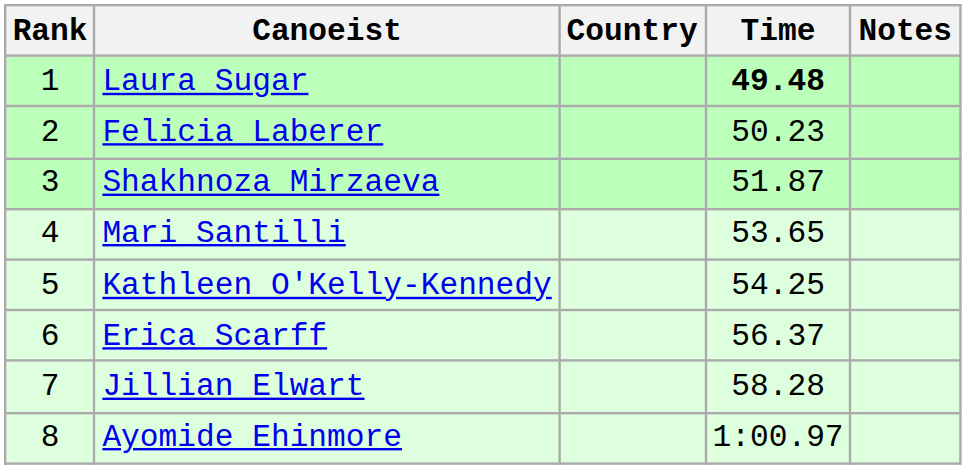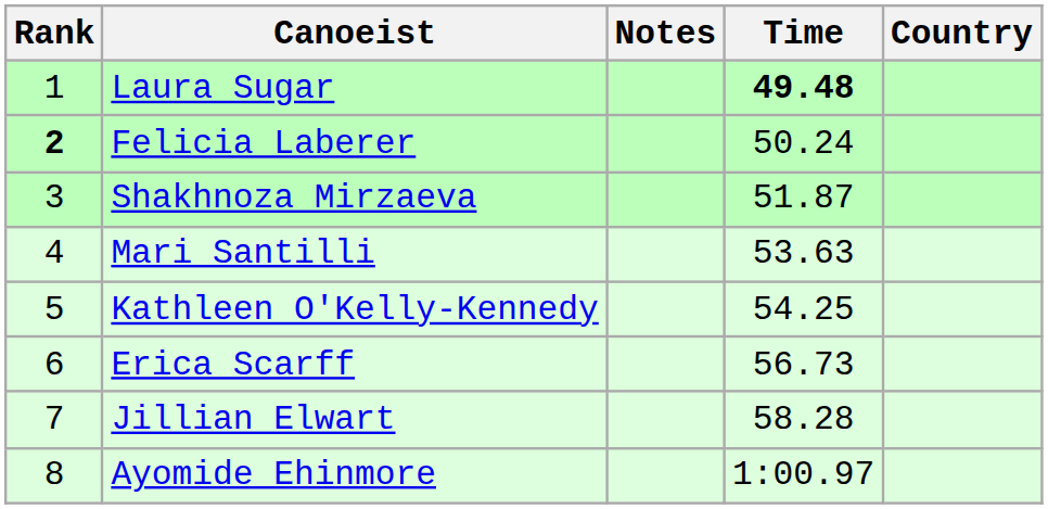columns swapped: Country <-> Notes
Felicia Laberer | Rank: normal -> bold
Felicia Laberer | Time: 50.23 -> 50.24
Mari Santilli | Time: 53.65 -> 53.63
Erica Scarff | Time: 56.37 -> 56.73
